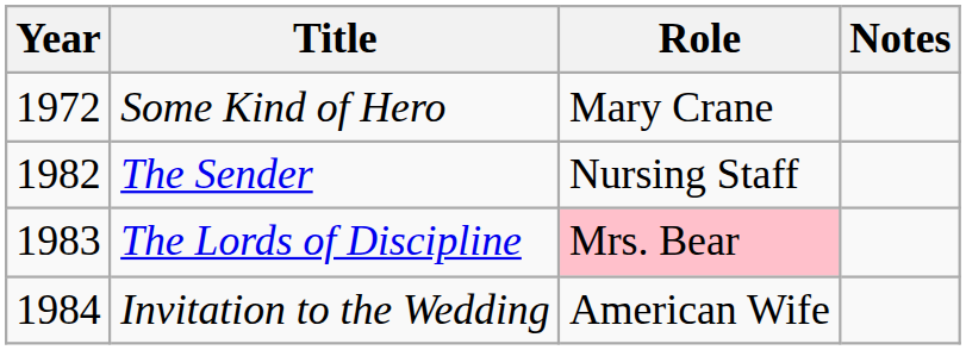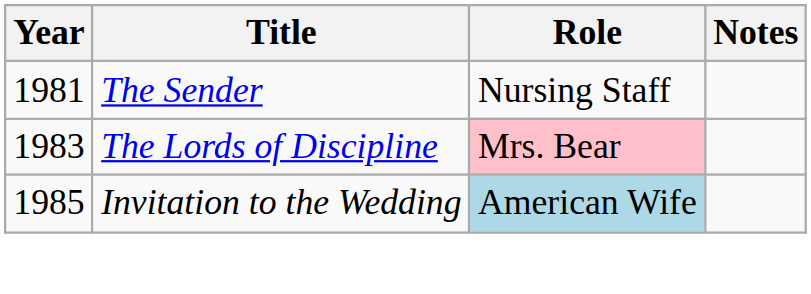- row: 1972 | Some Kind of Hero | Mary Crane
The Sender | Year: 1982 -> 1981
Invitation to the Wedding | Year: 1984 -> 1985
Invitation to the Wedding | Role: no background -> lightblue background
